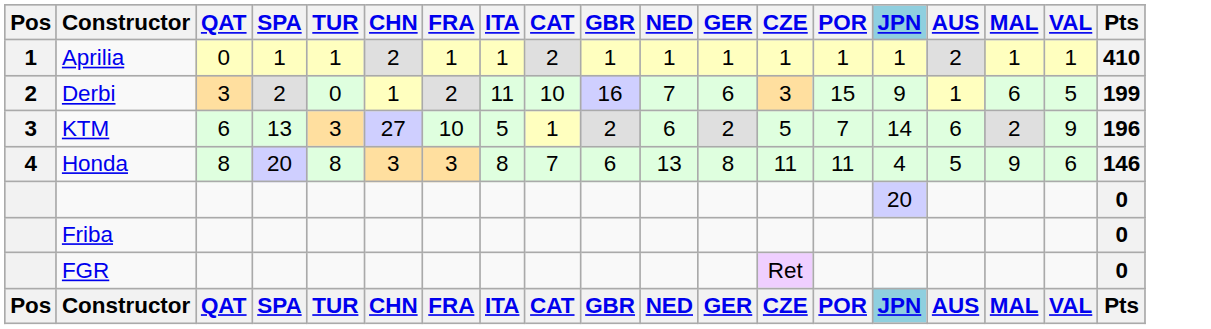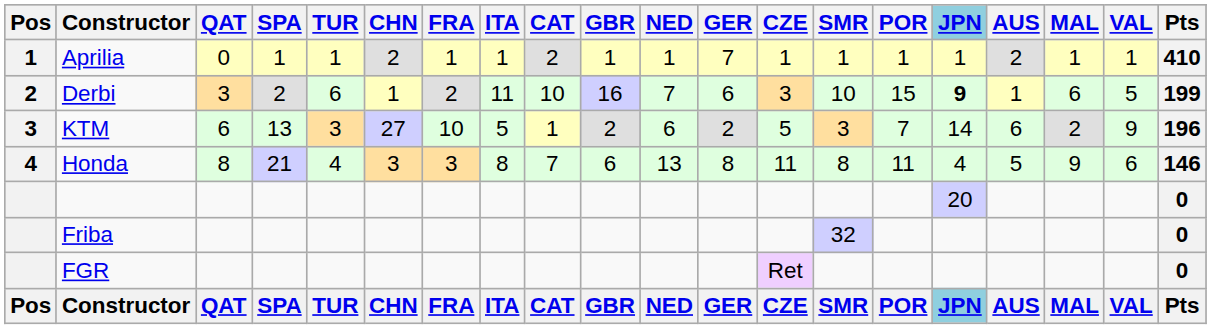+ column: SMR | 1 | 10 | 3 | 8 | 32 | SMR
Aprilia | GER: 1 -> 7
Derbi | TUR: 0 -> 6
Derbi | JPN: normal -> bold
Honda | SPA: 20 -> 21
Honda | TUR: 8 -> 4
